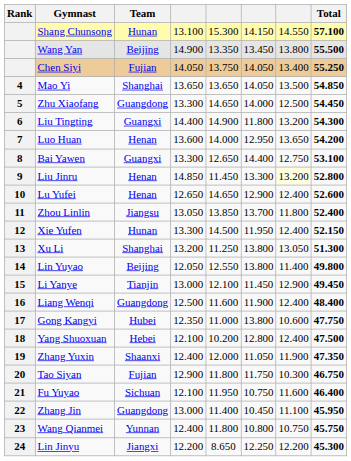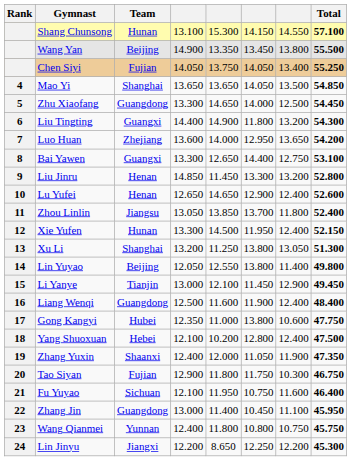Luo Huan | Team: Henan -> Zhejiang
Liu Jinru | column 7: lightyellow background -> no background
